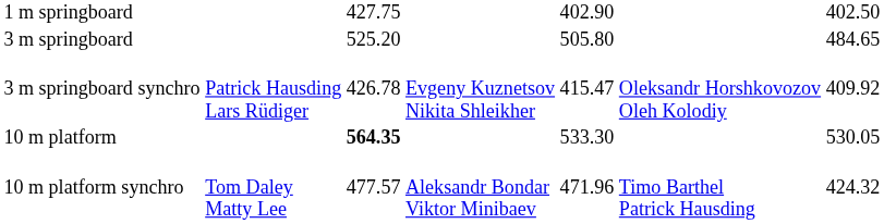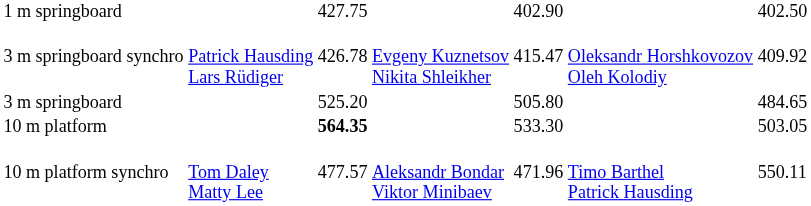rows swapped: 3 m springboard <-> 3 m springboard synchro
10 m platform | column 7: 530.05 -> 503.05
10 m platform synchro | column 7: 424.32 -> 550.11
